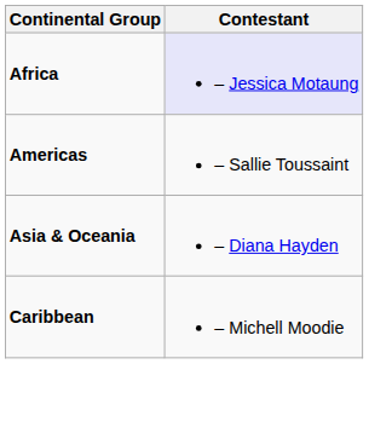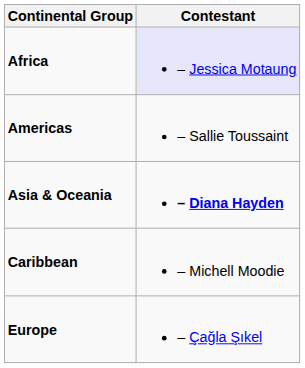Asia & Oceania | Contestant: normal -> bold
+ row: Europe | – Çağla Şıkel
